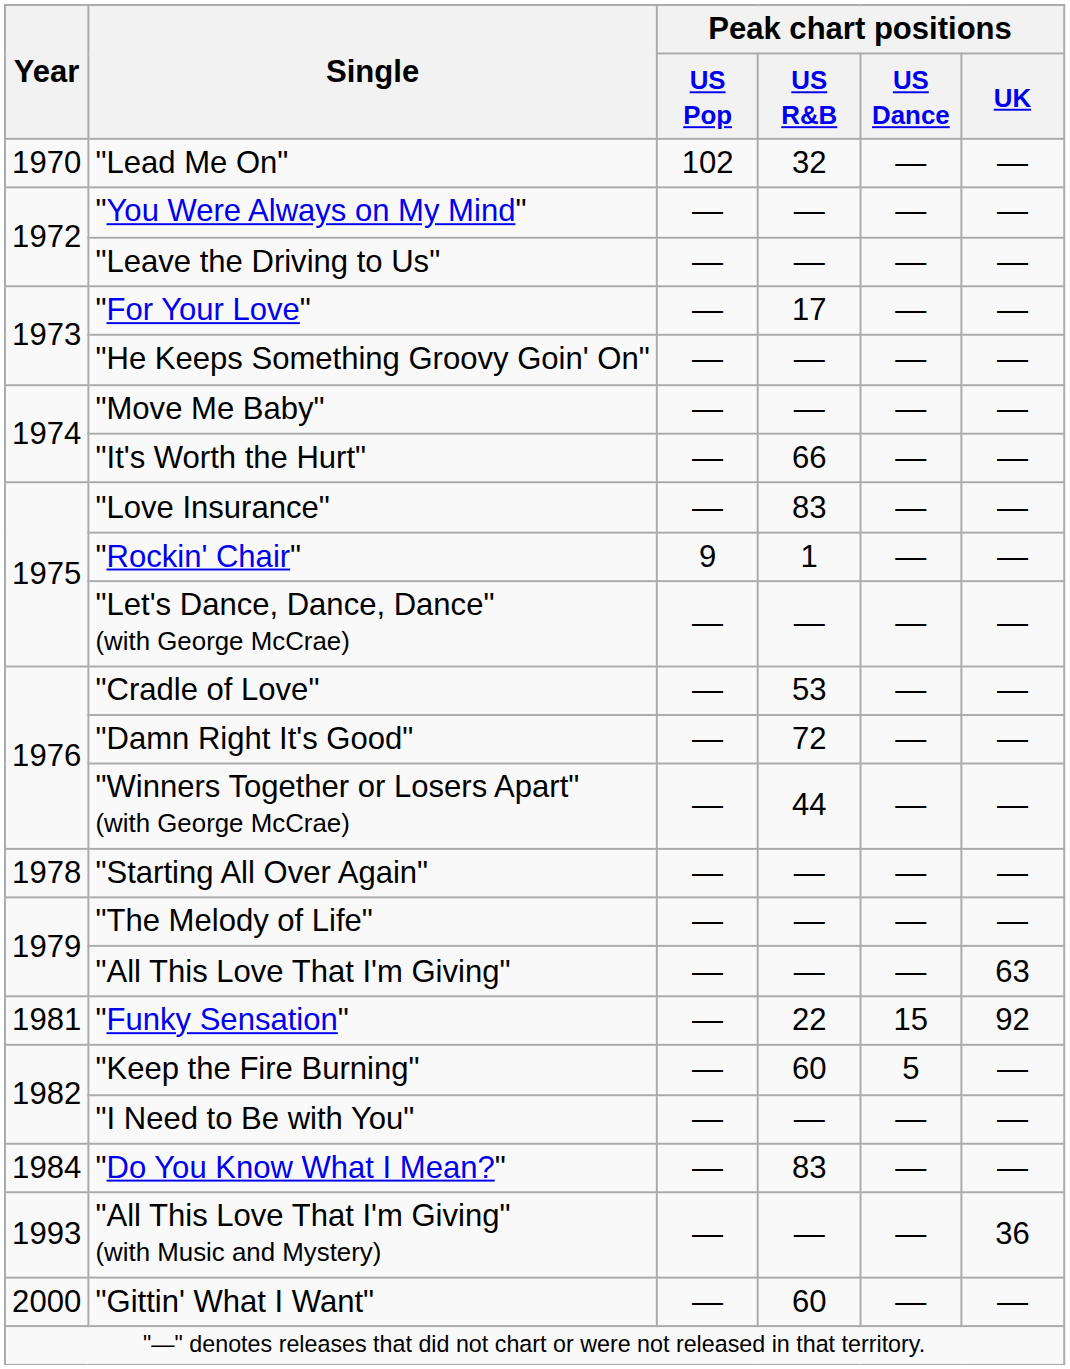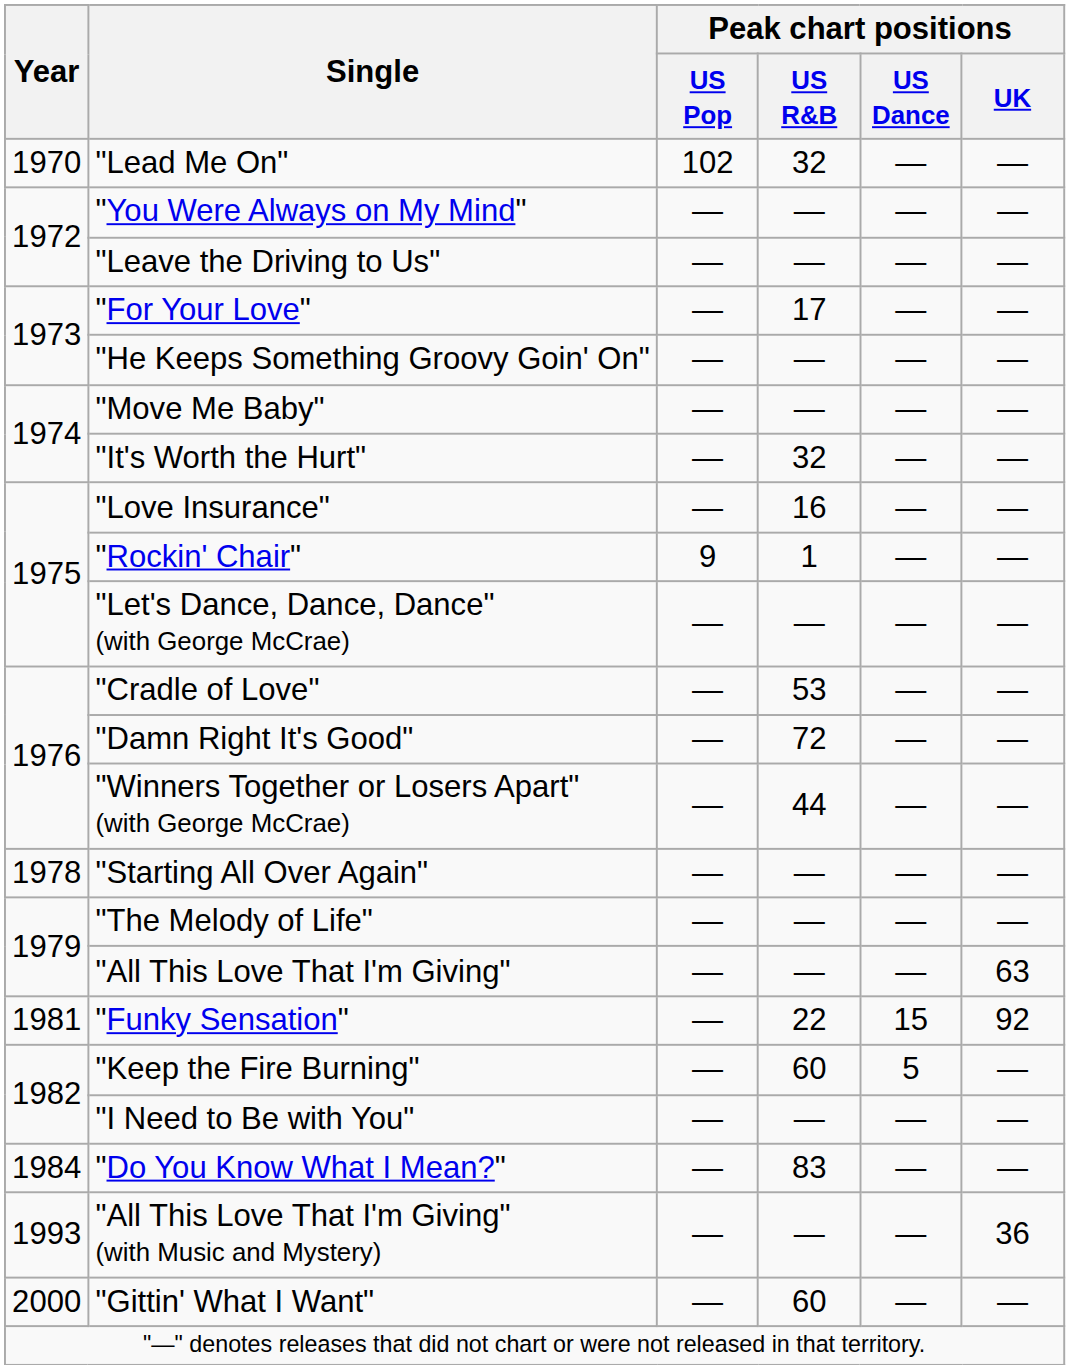"It's Worth the Hurt" | Peak chart positions / US R&B: 66 -> 32
"Love Insurance" | Peak chart positions / US R&B: 83 -> 16
